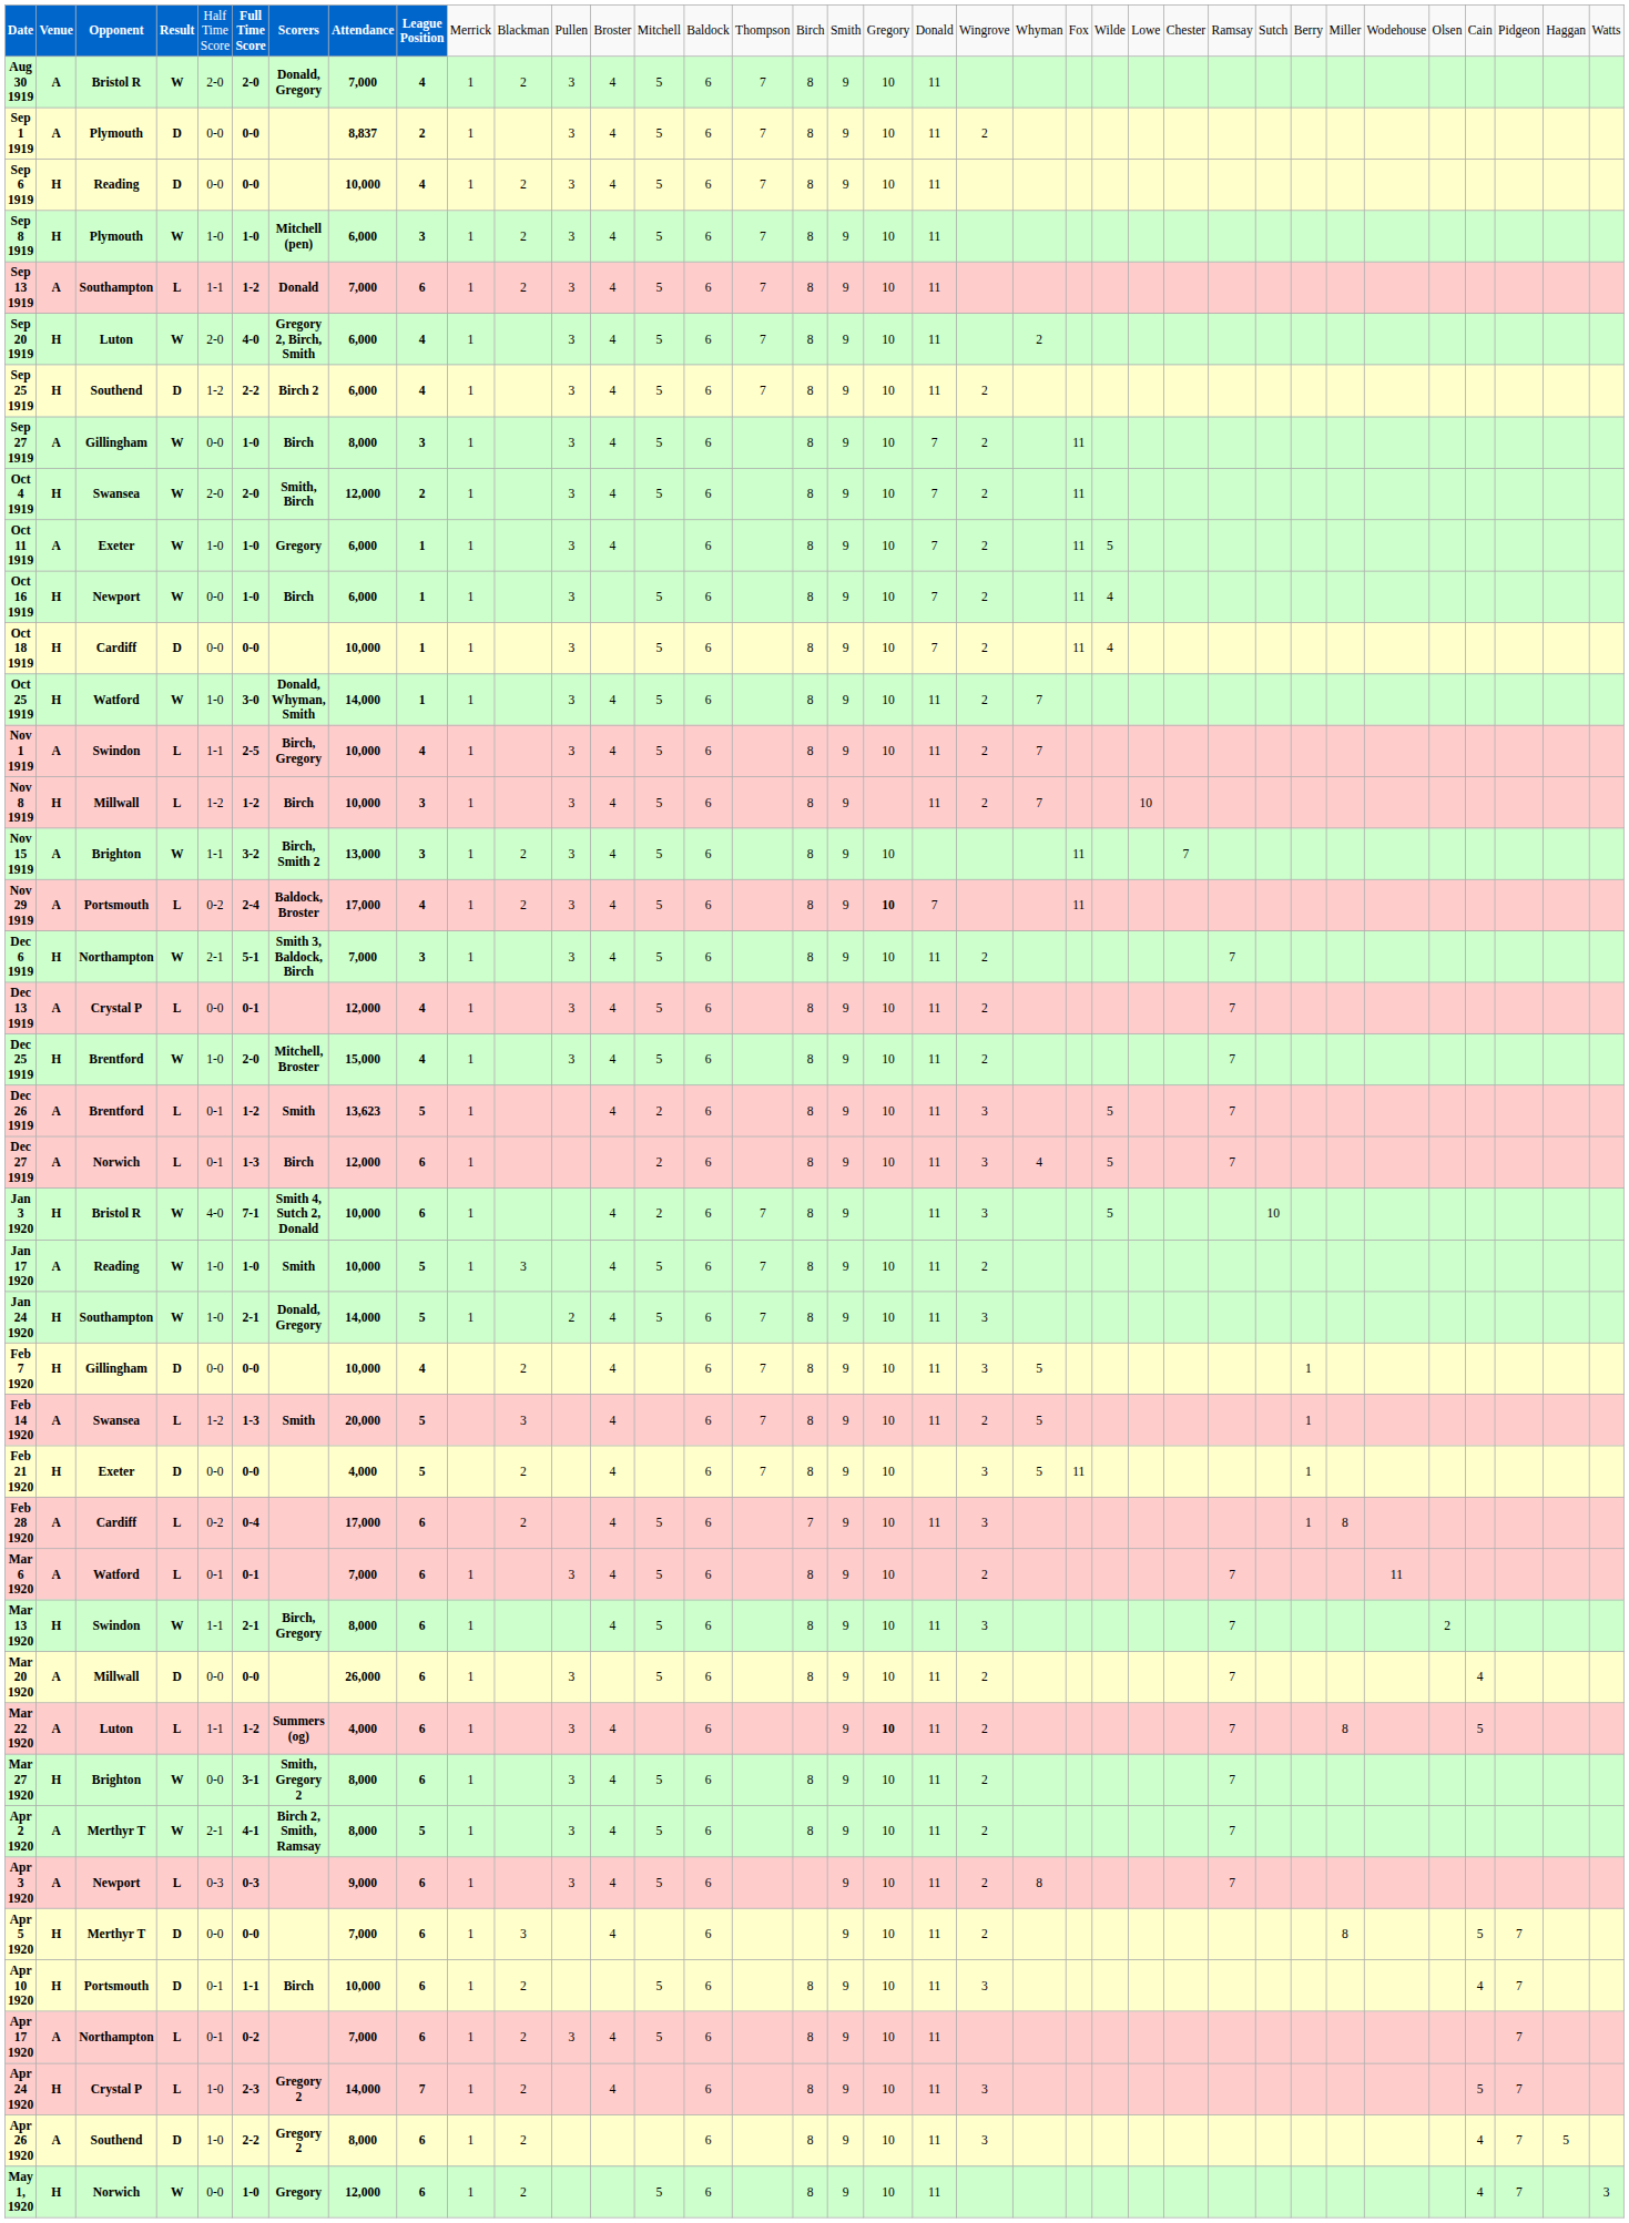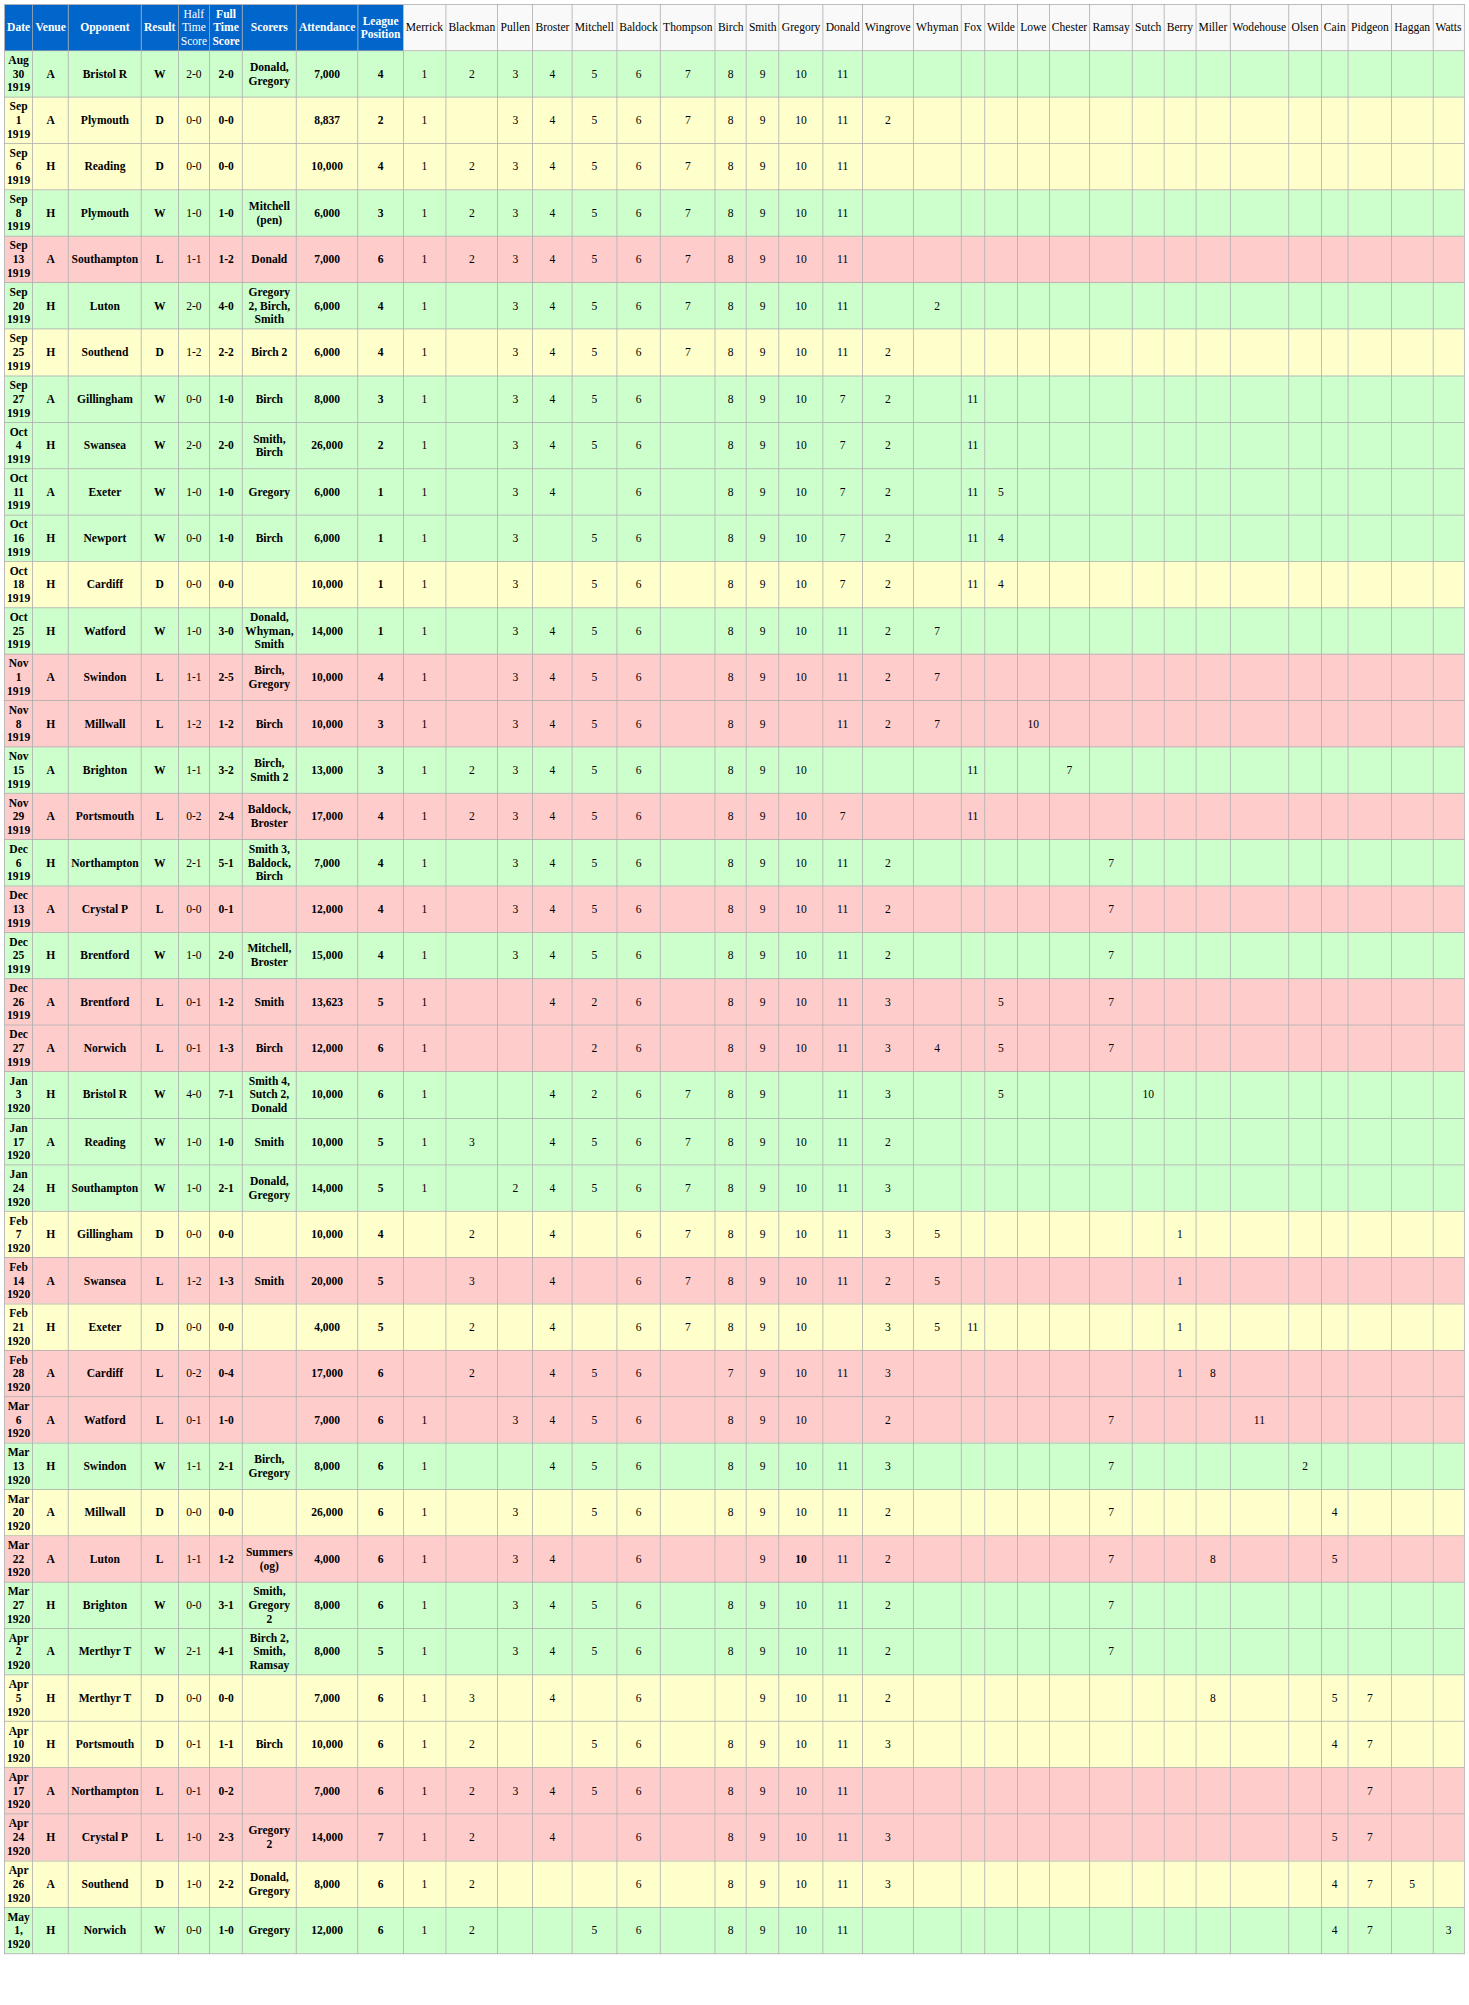Oct 4 1919 | column 8: 12,000 -> 26,000
Nov 29 1919 | column 19: bold -> normal
Dec 6 1919 | column 9: 3 -> 4
Mar 6 1920 | column 6: 0-1 -> 1-0
- row: Apr 3 1920 | A | Newport | L | 0-3 | 0-3 | 9,000 | 6 | 1 | 3 | 4 | 5 | 6 | 9 | 10 | 11 | 2 | 8 | 7
Apr 26 1920 | column 7: Gregory 2 -> Donald, Gregory
